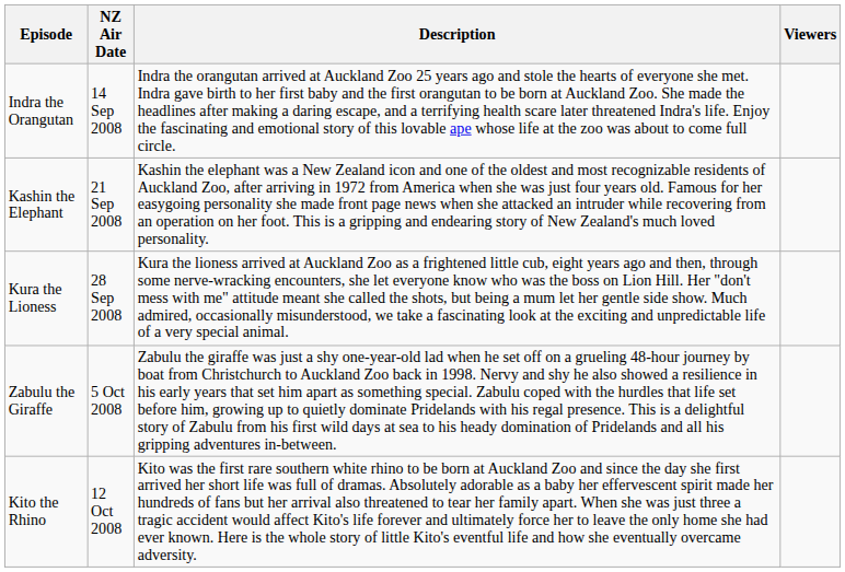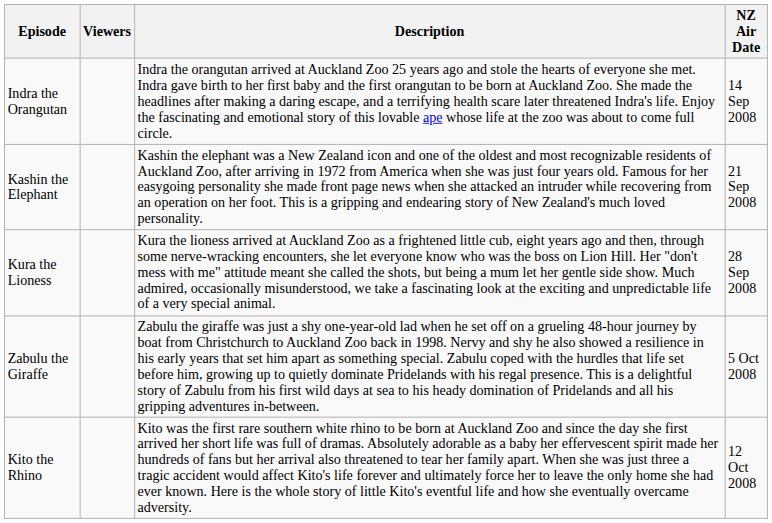columns swapped: NZ Air Date <-> Viewers
